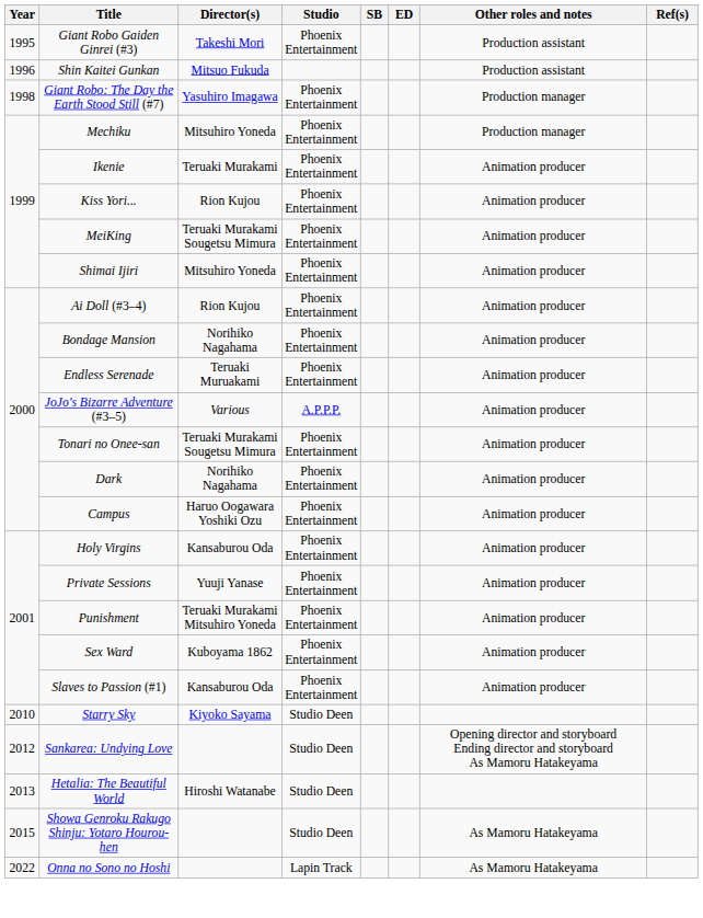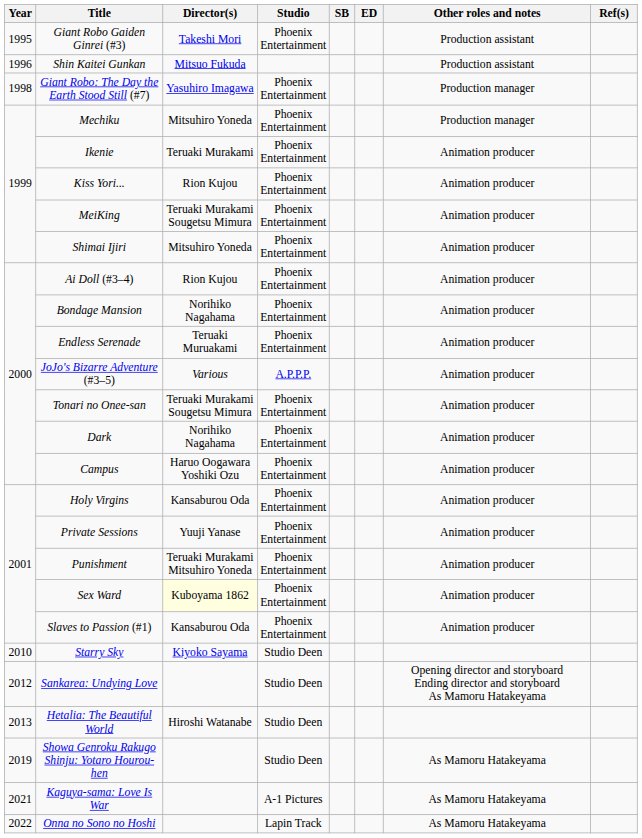Sex Ward | Director(s): no background -> lightyellow background
Showa Genroku Rakugo Shinju: Yotaro Hourou-hen | Year: 2015 -> 2019
+ row: 2021 | Kaguya-sama: Love Is War | A-1 Pictures | As Mamoru Hatakeyama
